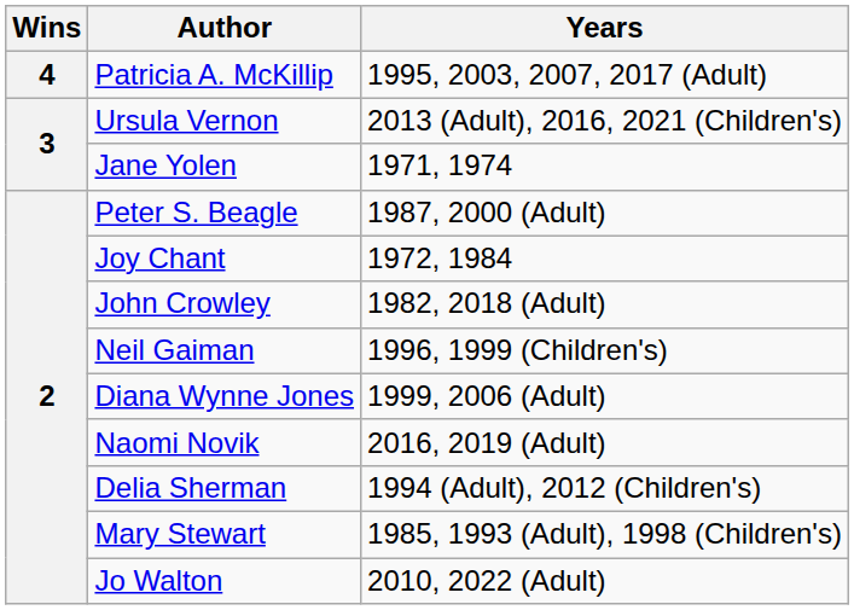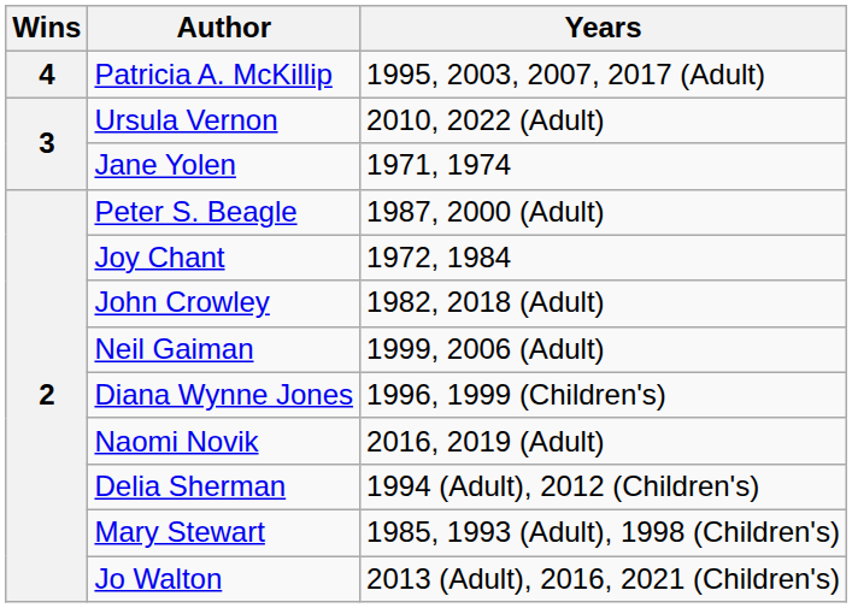Ursula Vernon | Years: 2013 (Adult), 2016, 2021 (Children's) -> 2010, 2022 (Adult)
Neil Gaiman | Years: 1996, 1999 (Children's) -> 1999, 2006 (Adult)
Diana Wynne Jones | Years: 1999, 2006 (Adult) -> 1996, 1999 (Children's)
Jo Walton | Years: 2010, 2022 (Adult) -> 2013 (Adult), 2016, 2021 (Children's)
